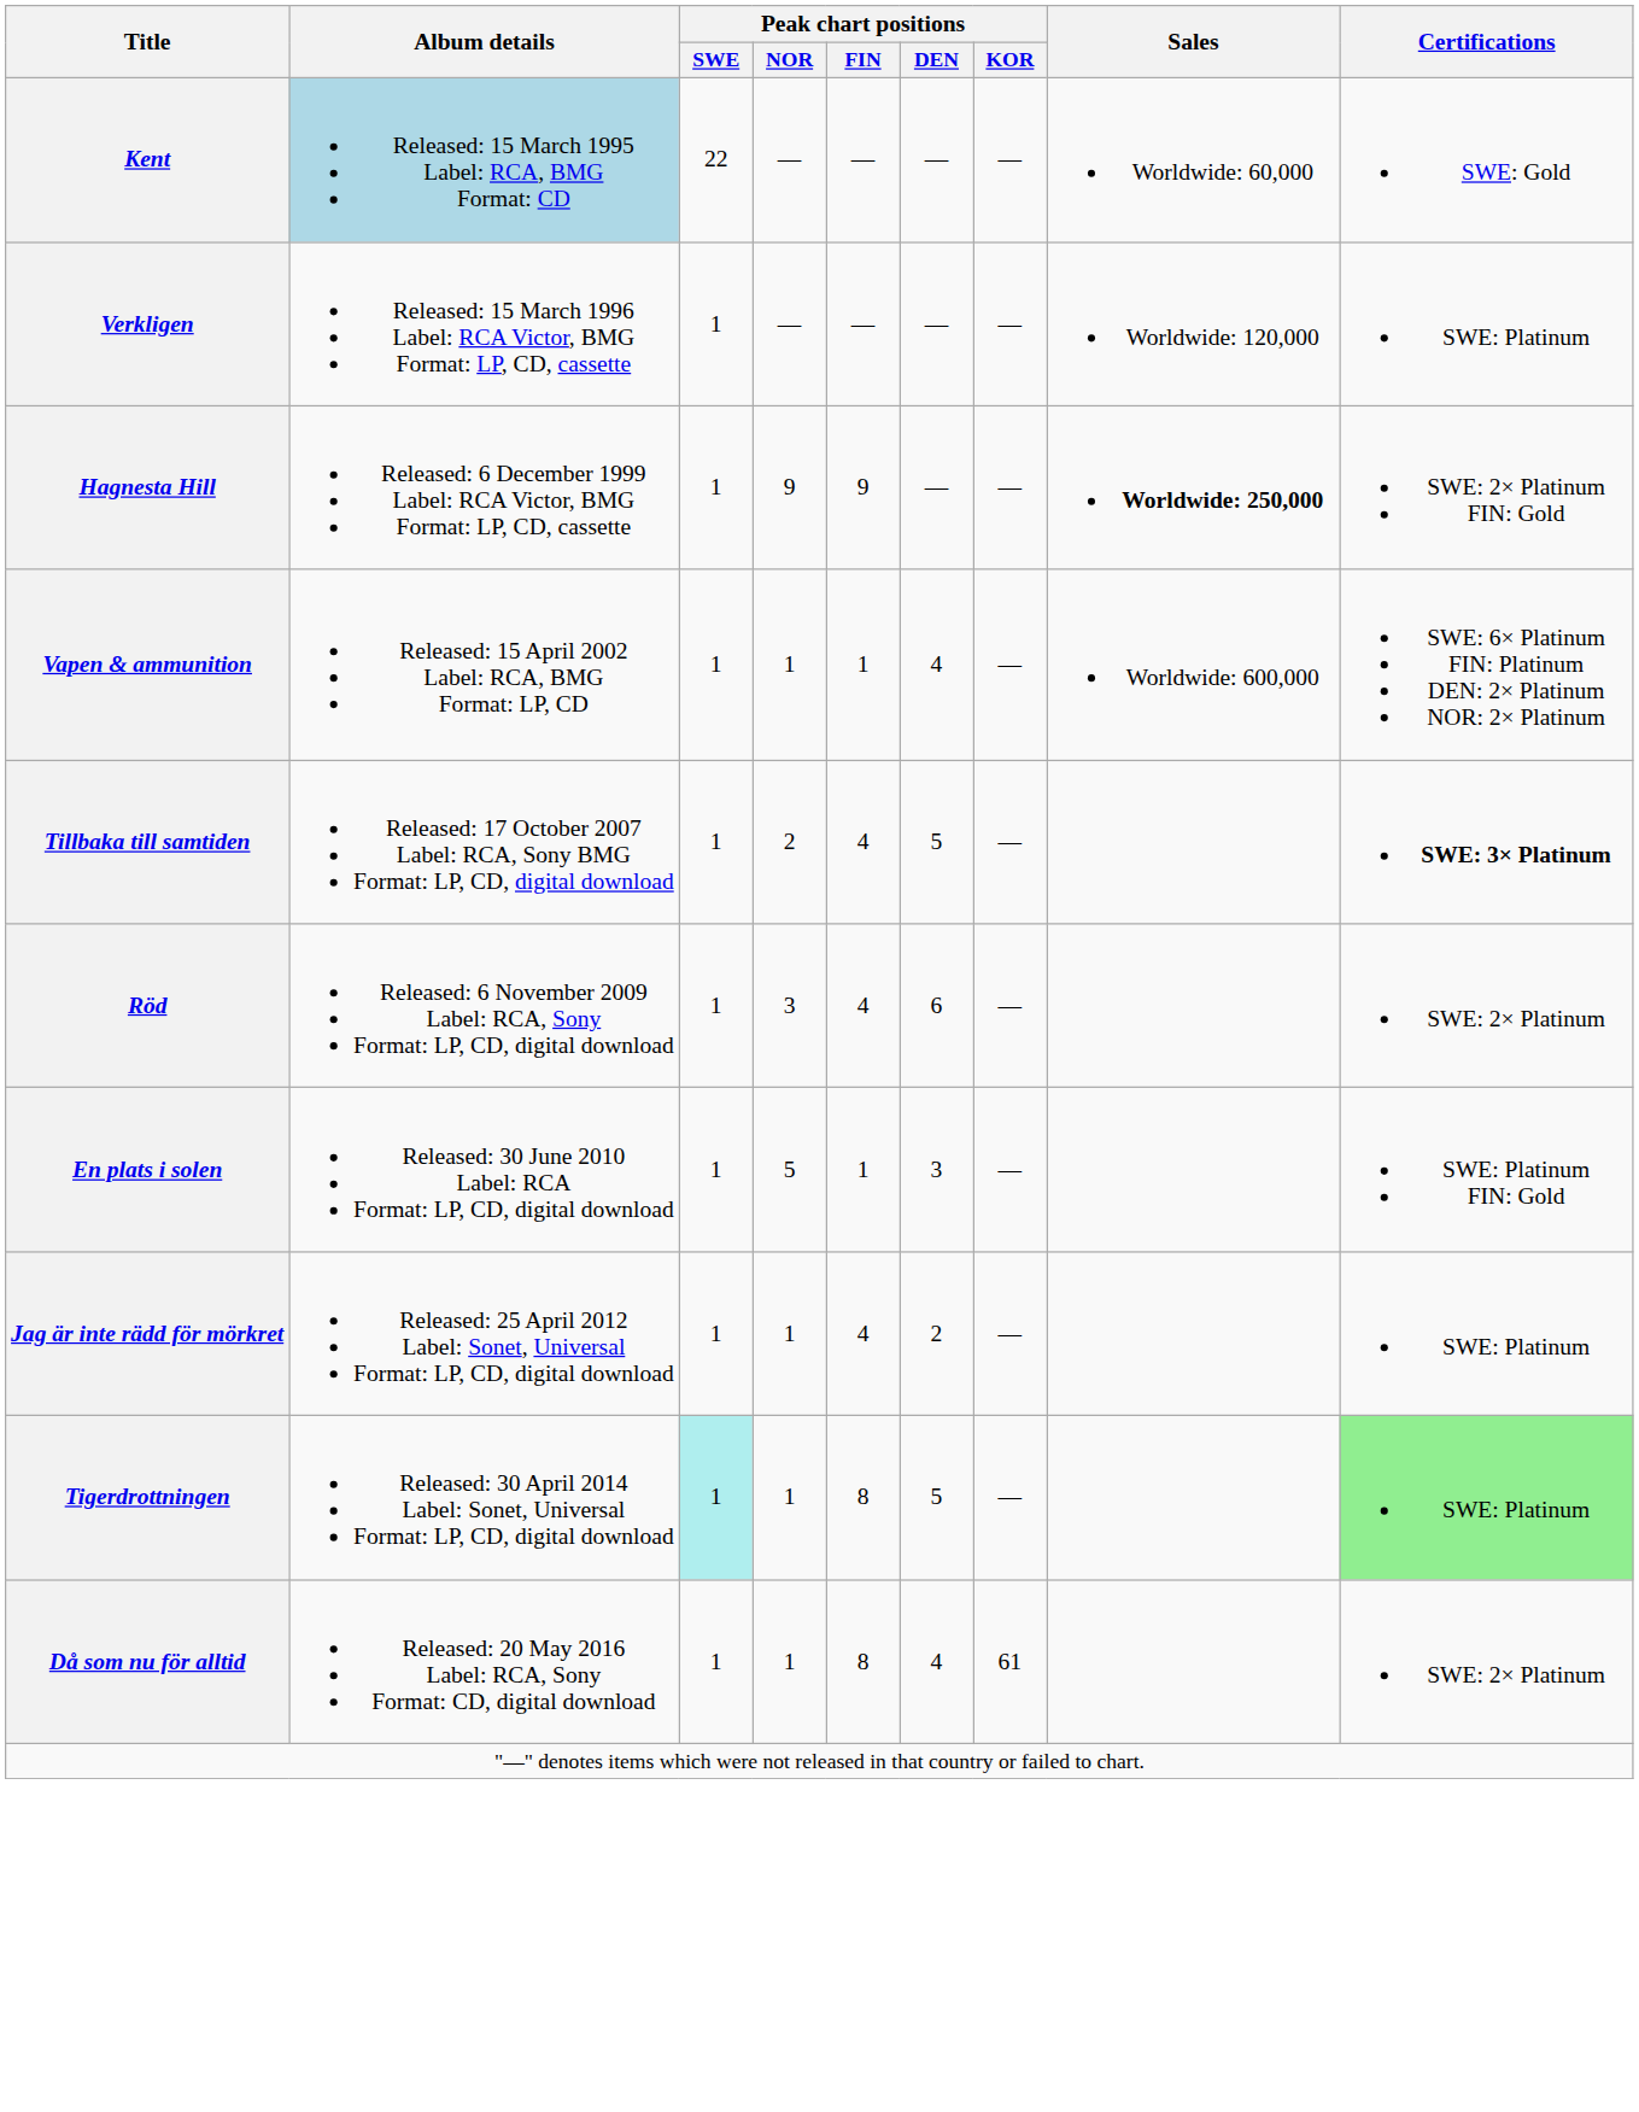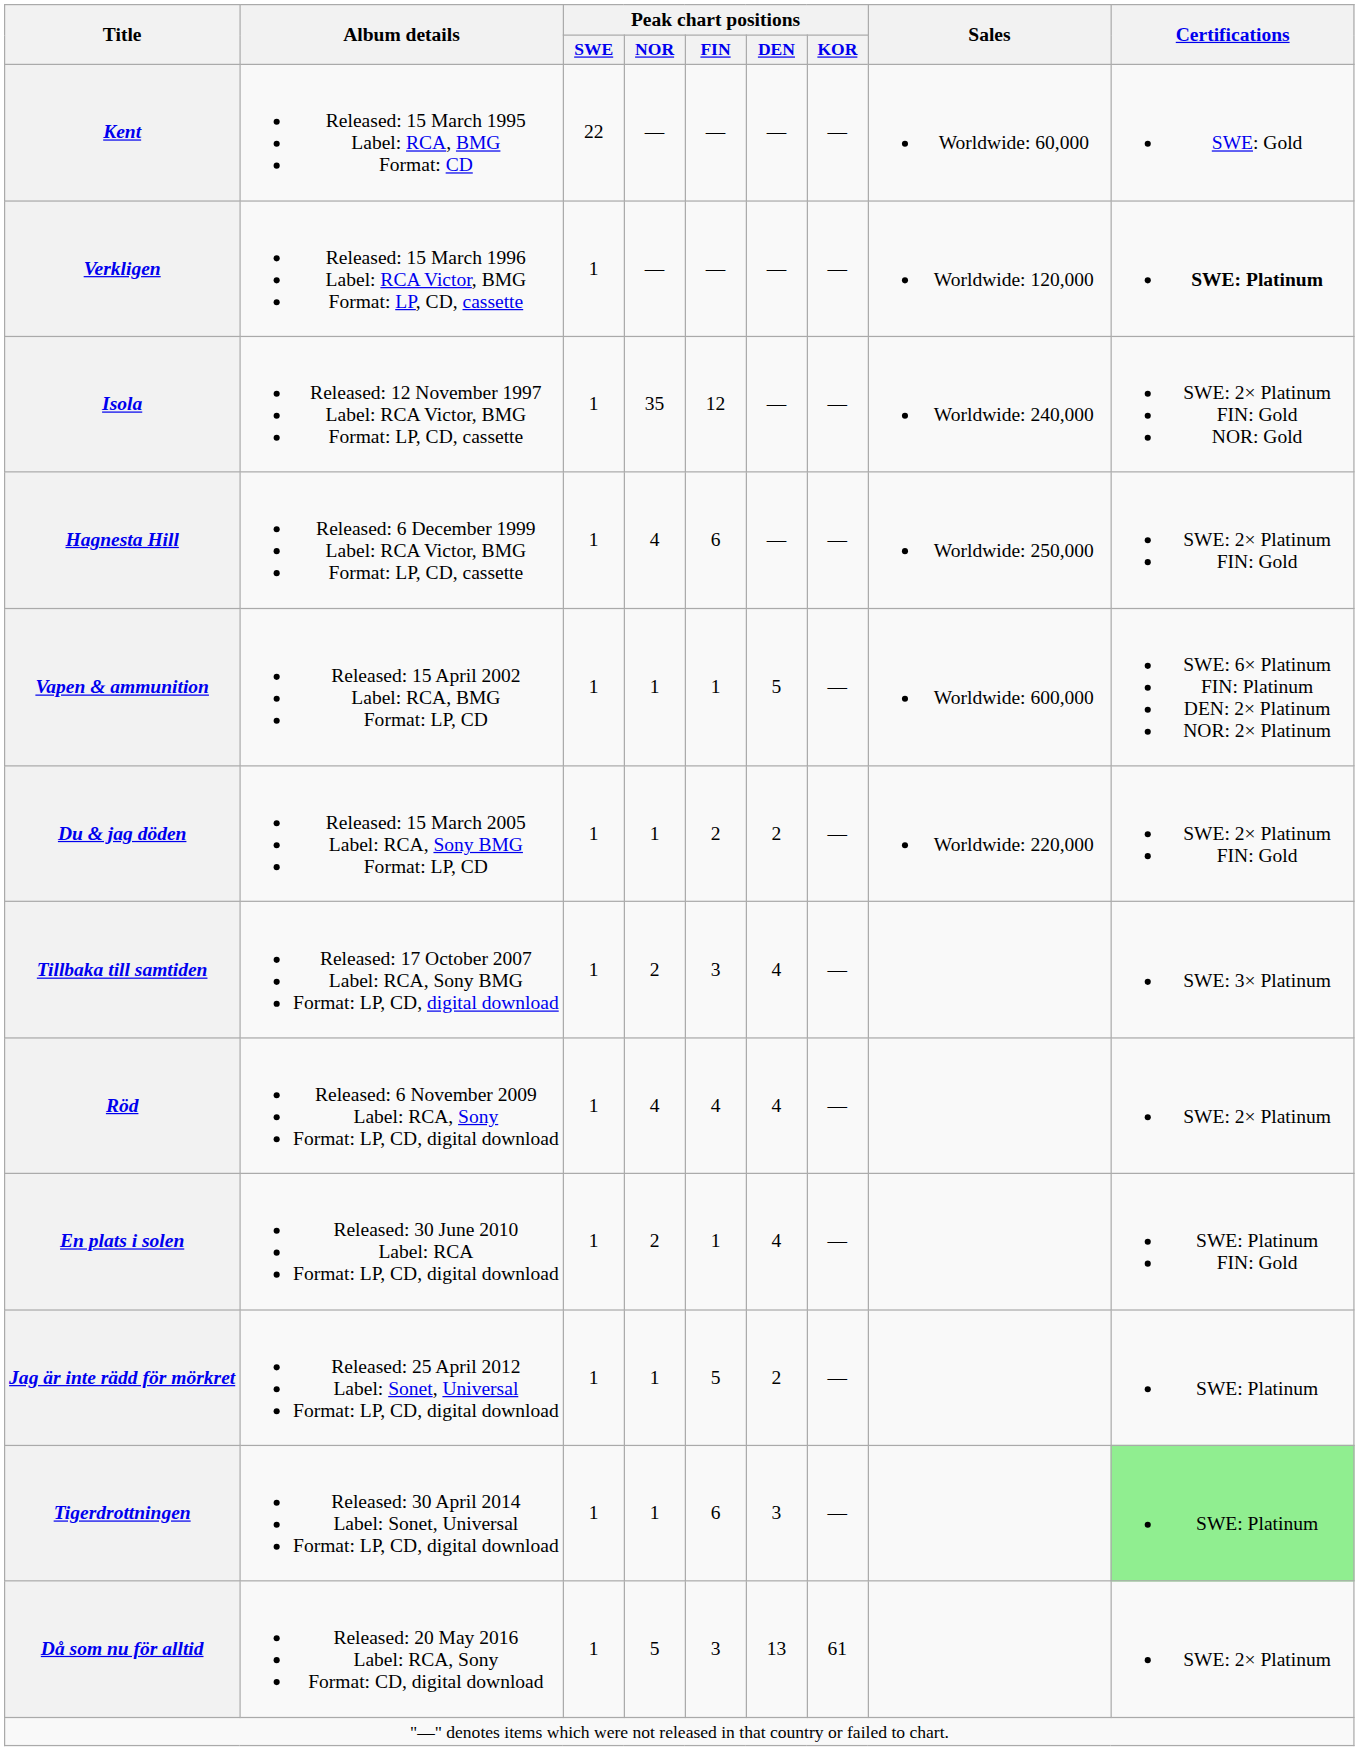Kent | Album details: lightblue background -> no background
Verkligen | Certifications: normal -> bold
+ row: Isola | Released: 12 November 1997 Label: RCA Victor, BMG Format: LP, CD, cassette | 1 | 35 | 12 | — | — | Worldwide: 240,000 | SWE: 2× Platinum FIN: Gold NOR: Gold
Hagnesta Hill | Peak chart positions / NOR: 9 -> 4
Hagnesta Hill | Peak chart positions / FIN: 9 -> 6
Hagnesta Hill | Sales: bold -> normal
Vapen & ammunition | Peak chart positions / DEN: 4 -> 5
+ row: Du & jag döden | Released: 15 March 2005 Label: RCA, Sony BMG Format: LP, CD | 1 | 1 | 2 | 2 | — | Worldwide: 220,000 | SWE: 2× Platinum FIN: Gold
Tillbaka till samtiden | Peak chart positions / FIN: 4 -> 3
Tillbaka till samtiden | Peak chart positions / DEN: 5 -> 4
Tillbaka till samtiden | Certifications: bold -> normal
Röd | Peak chart positions / NOR: 3 -> 4
Röd | Peak chart positions / DEN: 6 -> 4
En plats i solen | Peak chart positions / NOR: 5 -> 2
En plats i solen | Peak chart positions / DEN: 3 -> 4
Jag är inte rädd för mörkret | Peak chart positions / FIN: 4 -> 5
Tigerdrottningen | Peak chart positions / SWE: paleturquoise background -> no background
Tigerdrottningen | Peak chart positions / FIN: 8 -> 6
Tigerdrottningen | Peak chart positions / DEN: 5 -> 3
Då som nu för alltid | Peak chart positions / NOR: 1 -> 5
Då som nu för alltid | Peak chart positions / FIN: 8 -> 3
Då som nu för alltid | Peak chart positions / DEN: 4 -> 13
